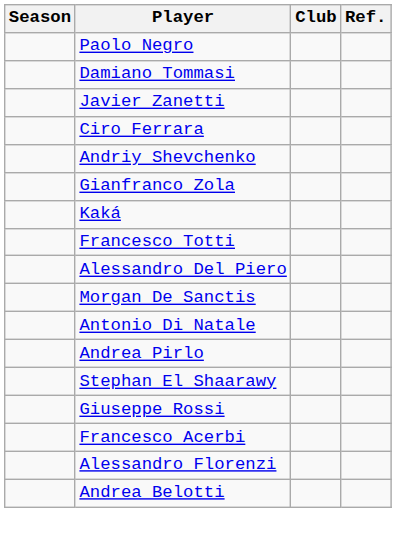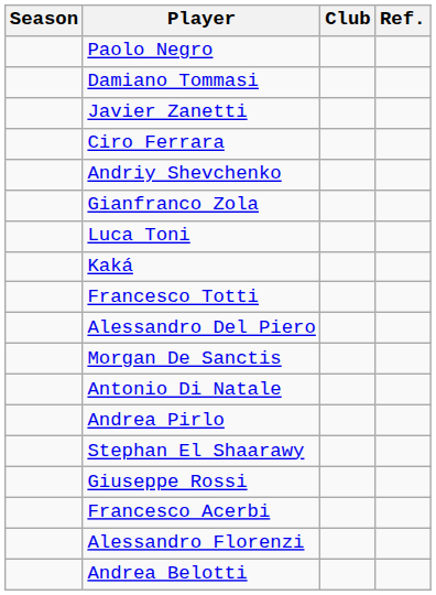+ row: Luca Toni
